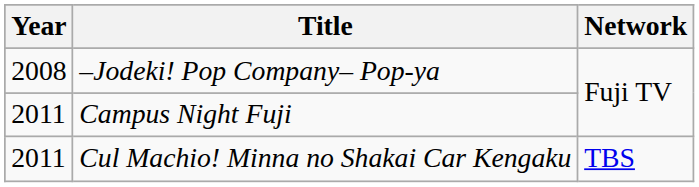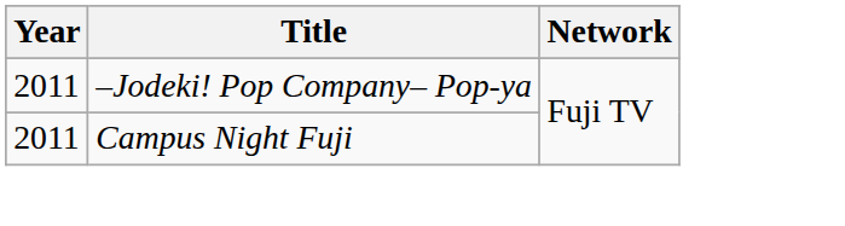–Jodeki! Pop Company– Pop-ya | Year: 2008 -> 2011
- row: 2011 | Cul Machio! Minna no Shakai Car Kengaku | TBS
